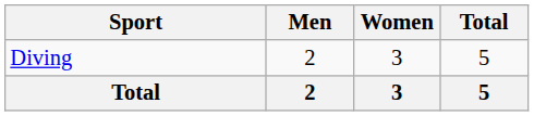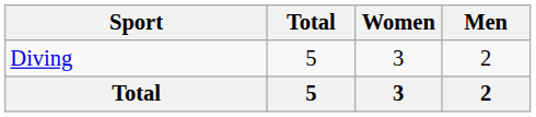columns swapped: Men <-> Total
